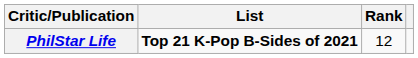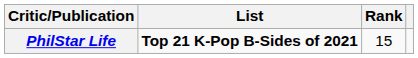PhilStar Life | Rank: 12 -> 15
